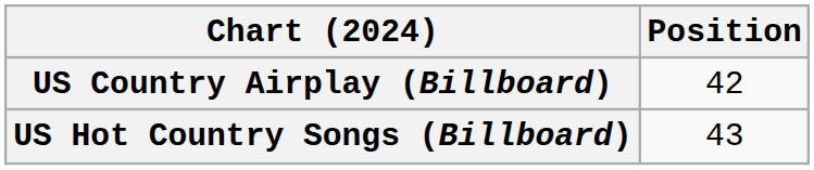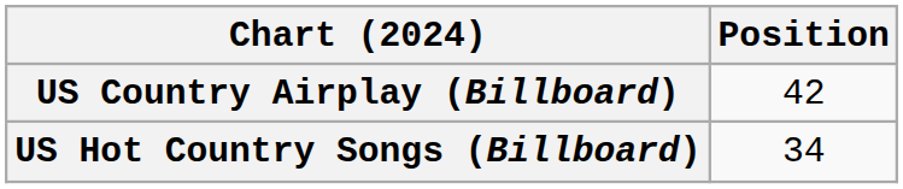US Hot Country Songs (Billboard) | Position: 43 -> 34
